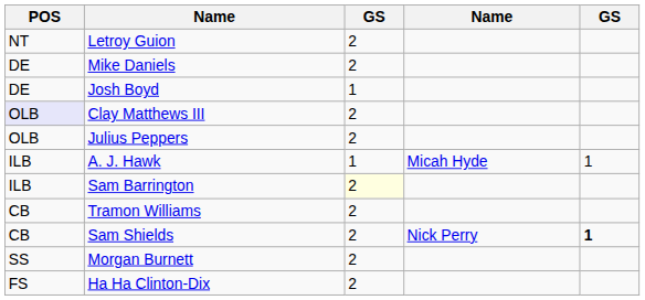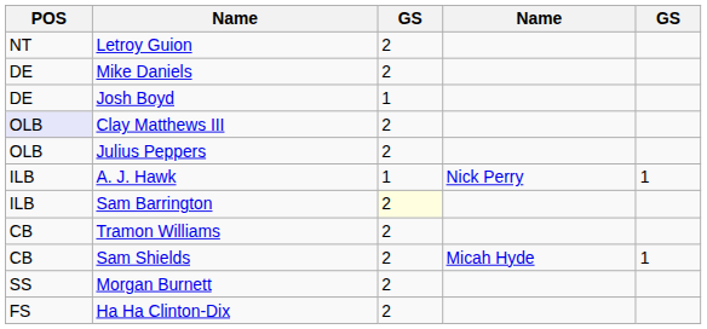A. J. Hawk | column 4: Micah Hyde -> Nick Perry
Sam Shields | column 4: Nick Perry -> Micah Hyde
Sam Shields | column 5: bold -> normal
